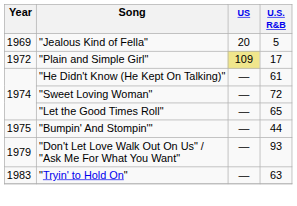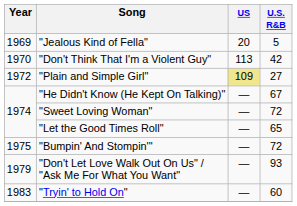+ row: 1970 | "Don't Think That I'm a Violent Guy" | 113 | 42
"Plain and Simple Girl" | U.S. R&B: 17 -> 27
"He Didn't Know (He Kept On Talking)" | U.S. R&B: 61 -> 67
"Bumpin' And Stompin'" | U.S. R&B: 44 -> 72
"Tryin' to Hold On" | U.S. R&B: 63 -> 60
